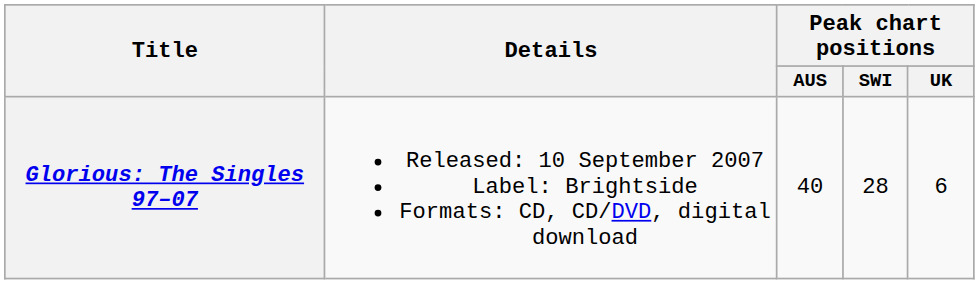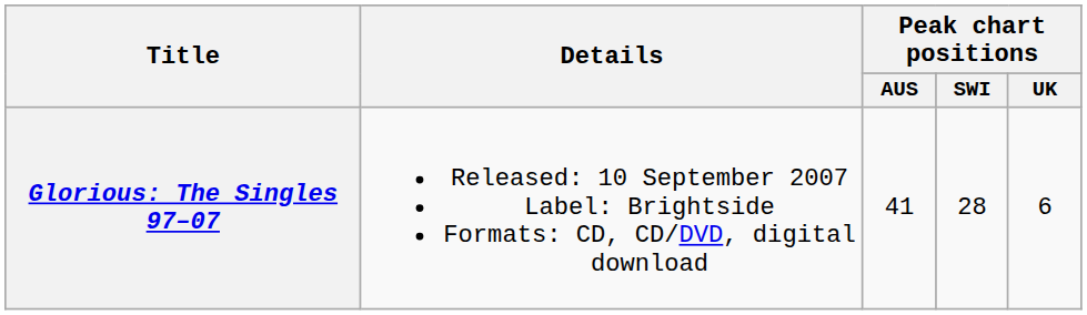Glorious: The Singles 97–07 | Peak chart positions / AUS: 40 -> 41
